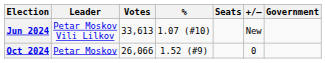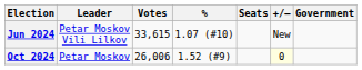Jun 2024 | Votes: 33,613 -> 33,615
Oct 2024 | Votes: 26,066 -> 26,006
Oct 2024 | +/–: no background -> lightyellow background
